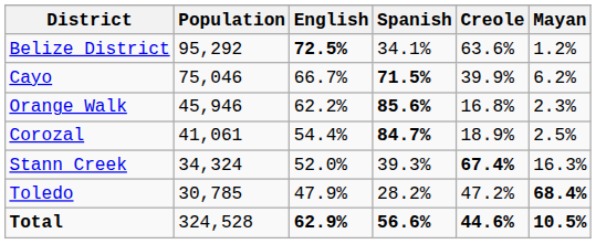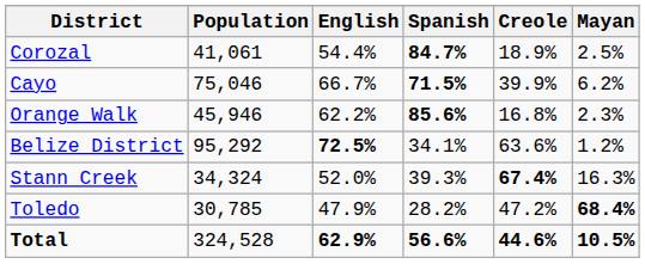rows swapped: Belize District <-> Corozal
